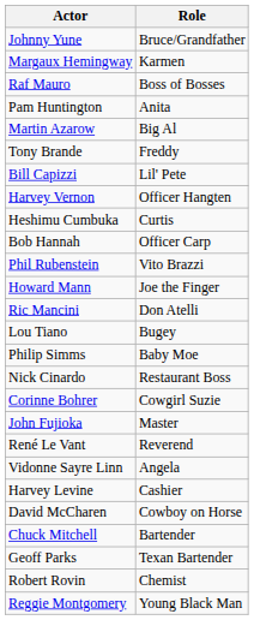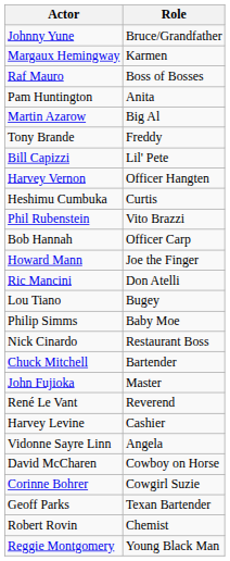rows swapped: Bob Hannah <-> Phil Rubenstein
rows swapped: Chuck Mitchell <-> Corinne Bohrer
rows swapped: Harvey Levine <-> Vidonne Sayre Linn
